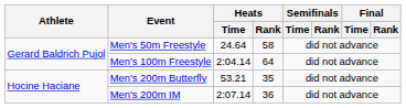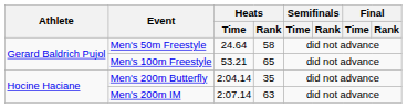Men's 100m Freestyle | Heats / Time: 2:04.14 -> 53.21
Men's 100m Freestyle | Heats / Rank: 64 -> 65
Men's 200m Butterfly | Heats / Time: 53.21 -> 2:04.14
Men's 200m IM | Heats / Rank: 36 -> 63
